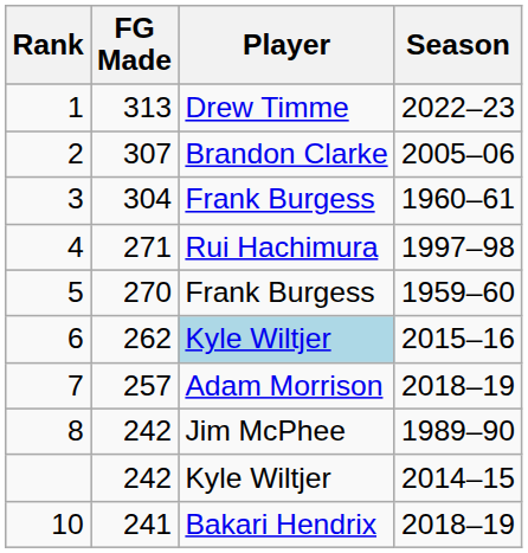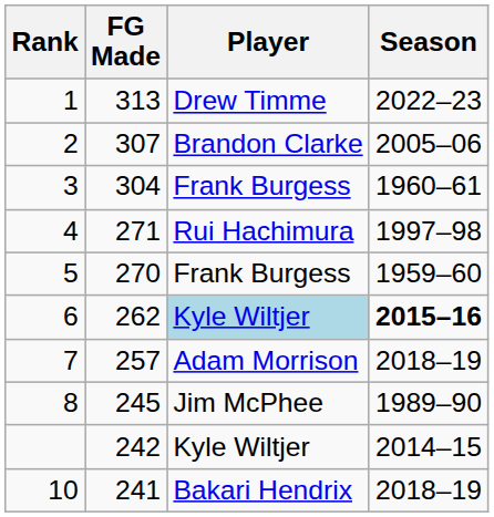6 | Season: normal -> bold
8 | FG Made: 242 -> 245
